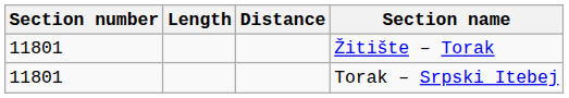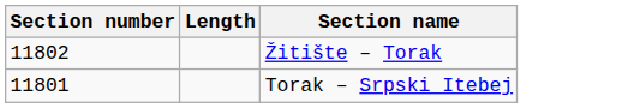- column: Distance
Žitište – Torak | Section number: 11801 -> 11802
